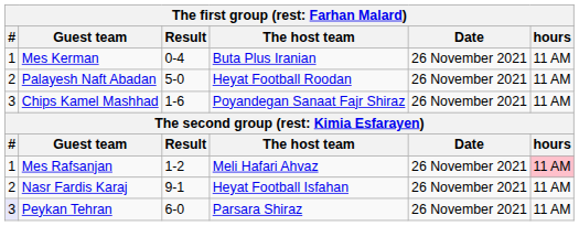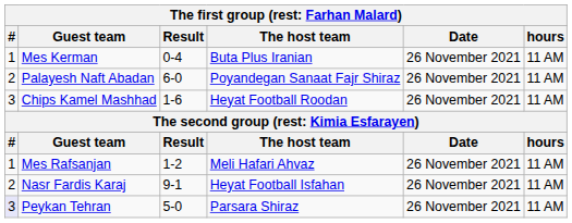Palayesh Naft Abadan | Result: 5-0 -> 6-0
Palayesh Naft Abadan | The host team: Heyat Football Roodan -> Poyandegan Sanaat Fajr Shiraz
Chips Kamel Mashhad | The host team: Poyandegan Sanaat Fajr Shiraz -> Heyat Football Roodan
Mes Rafsanjan | hours: pink background -> no background
Peykan Tehran | Result: 6-0 -> 5-0
